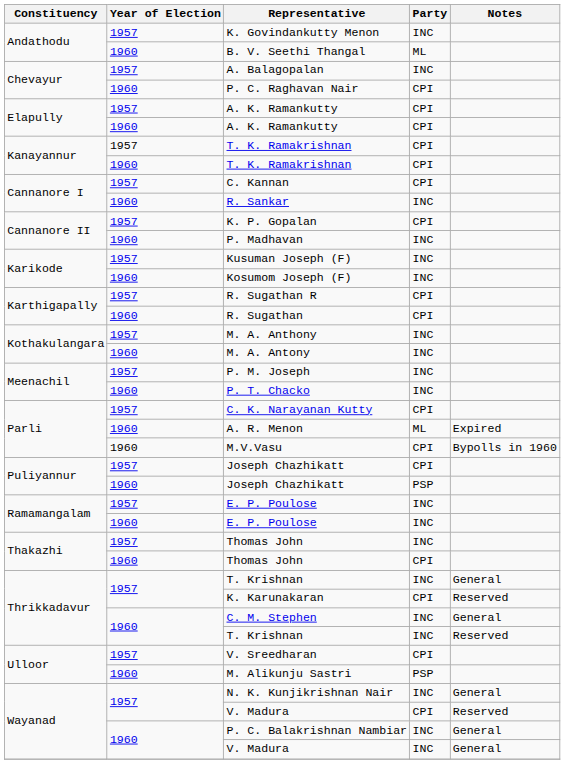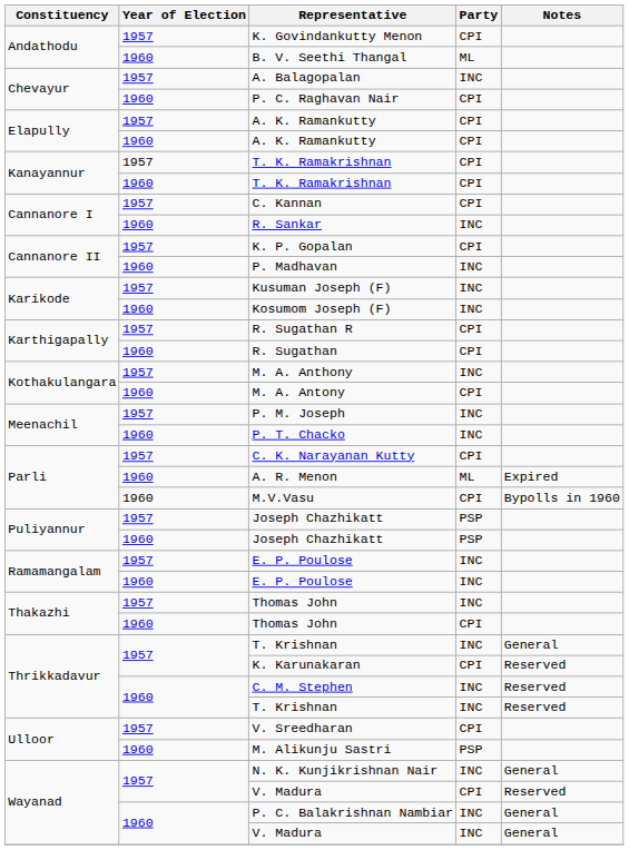K. Govindankutty Menon | Party: INC -> CPI
M. A. Antony | Party: INC -> CPI
1957 / Joseph Chazhikatt | Party: CPI -> PSP
C. M. Stephen | Notes: General -> Reserved
